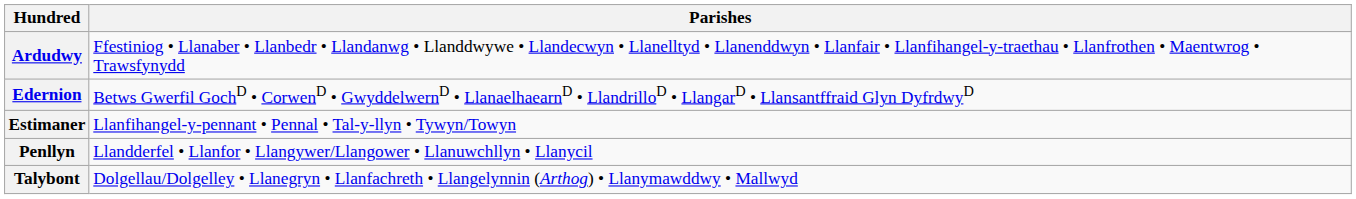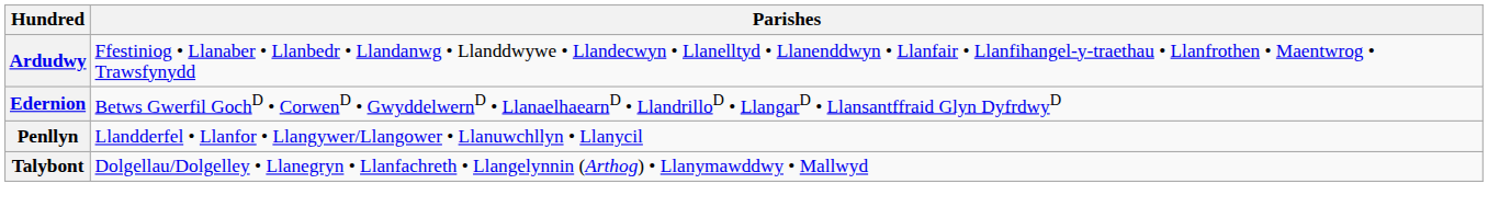- row: Estimaner | Llanfihangel-y-pennant • Pennal • Tal-y-llyn • Tywyn/Towyn
